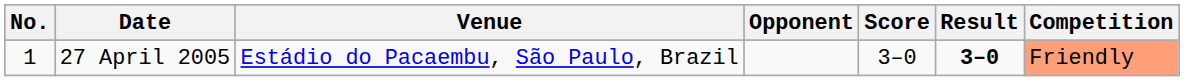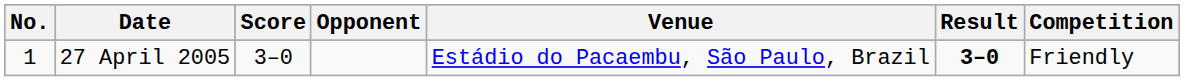columns swapped: Venue <-> Score
27 April 2005 | Competition: lightsalmon background -> no background
